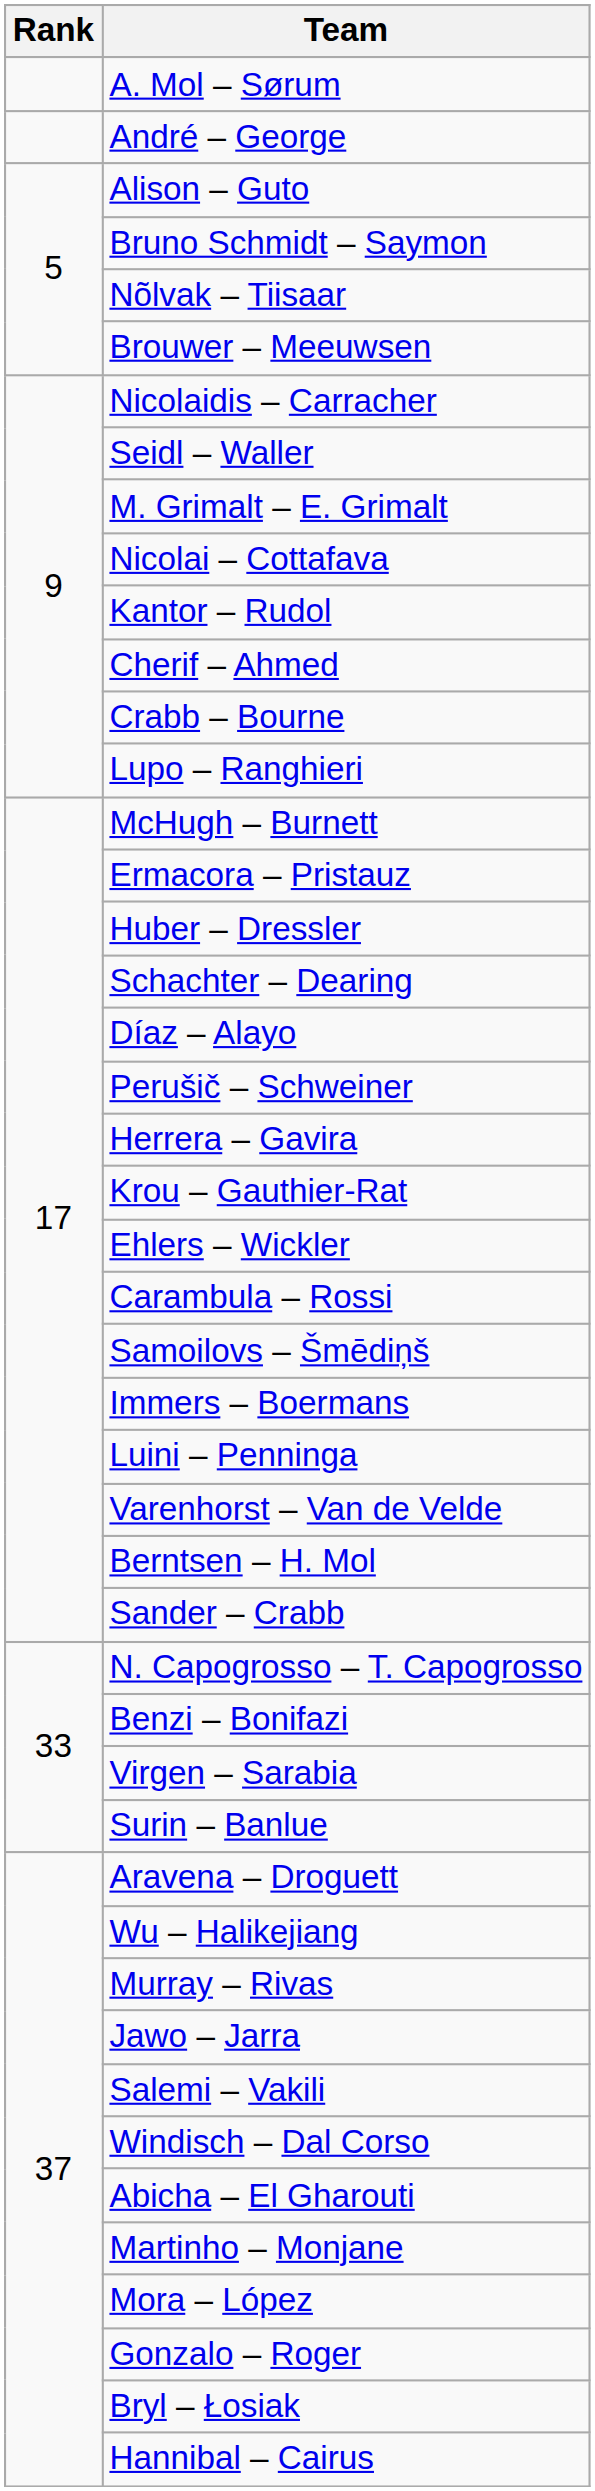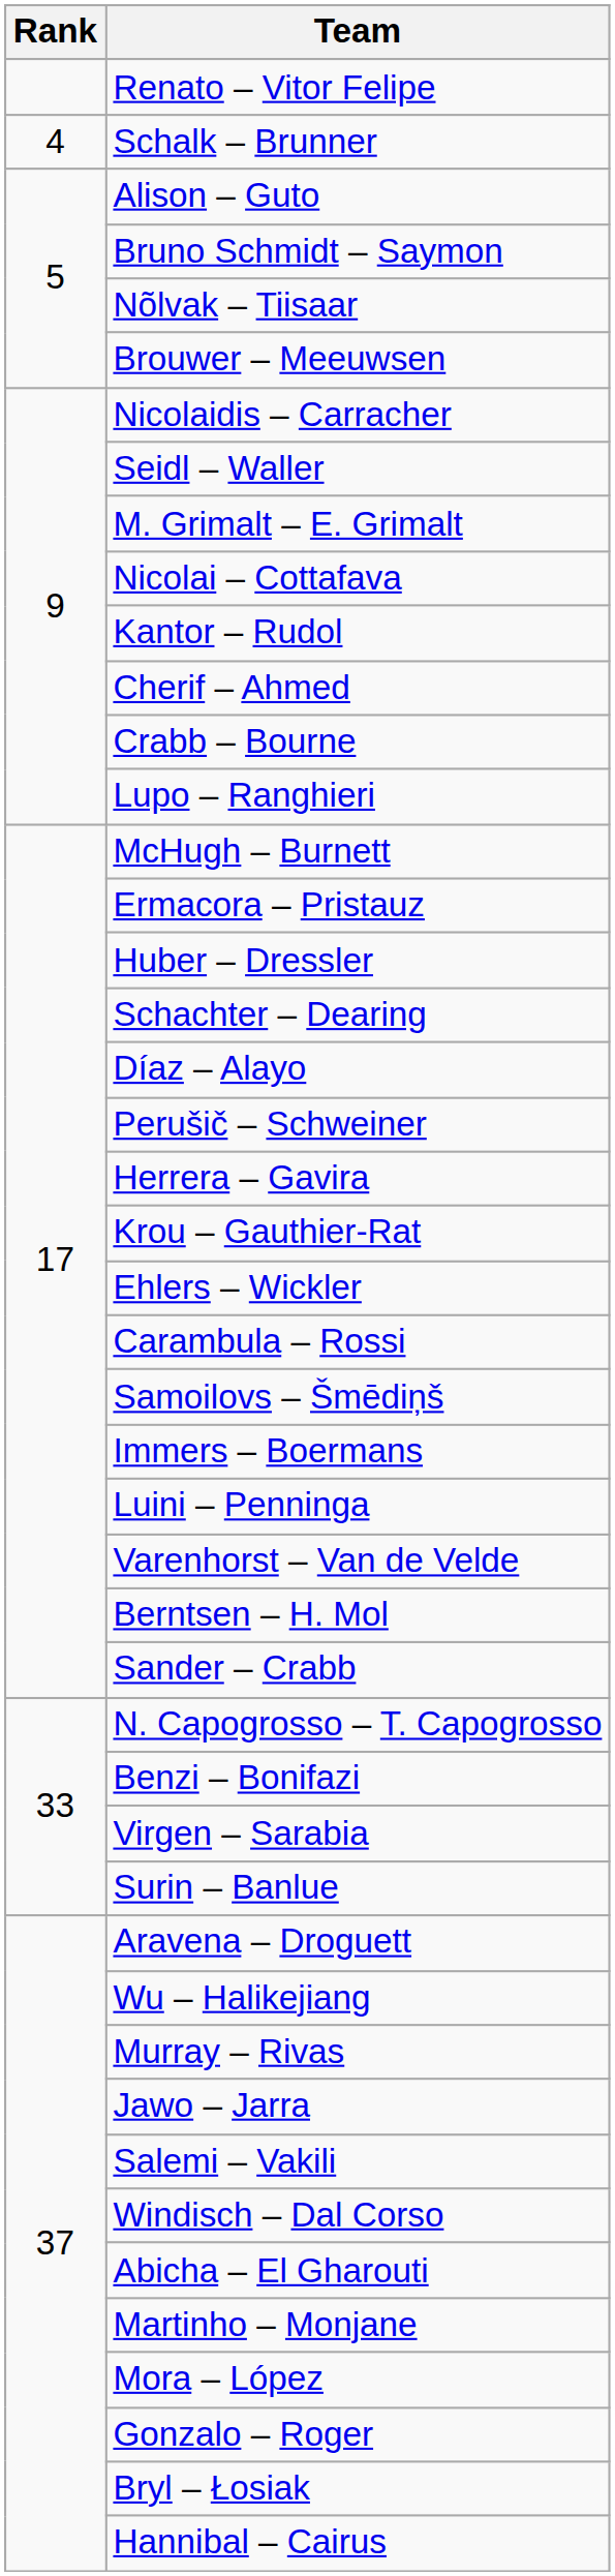- row: A. Mol – Sørum
+ row: Renato – Vitor Felipe
- row: André – George
+ row: 4 | Schalk – Brunner
